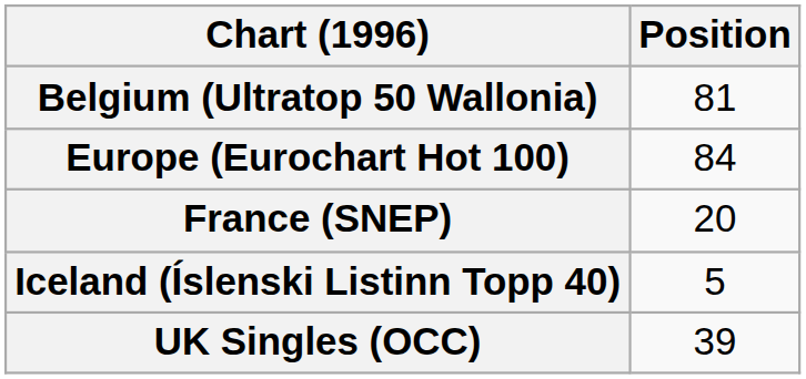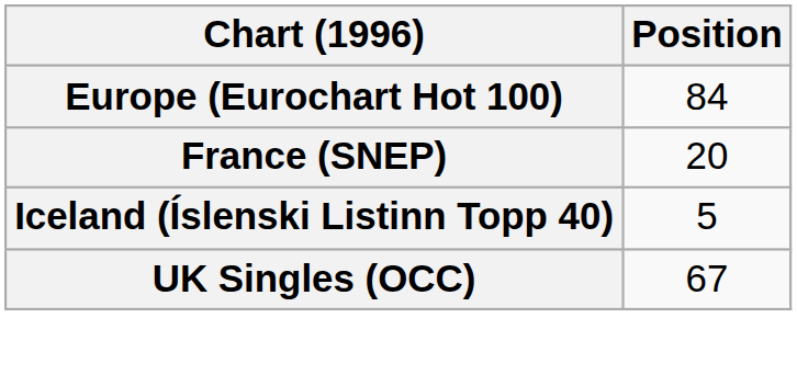- row: Belgium (Ultratop 50 Wallonia) | 81
UK Singles (OCC) | Position: 39 -> 67
